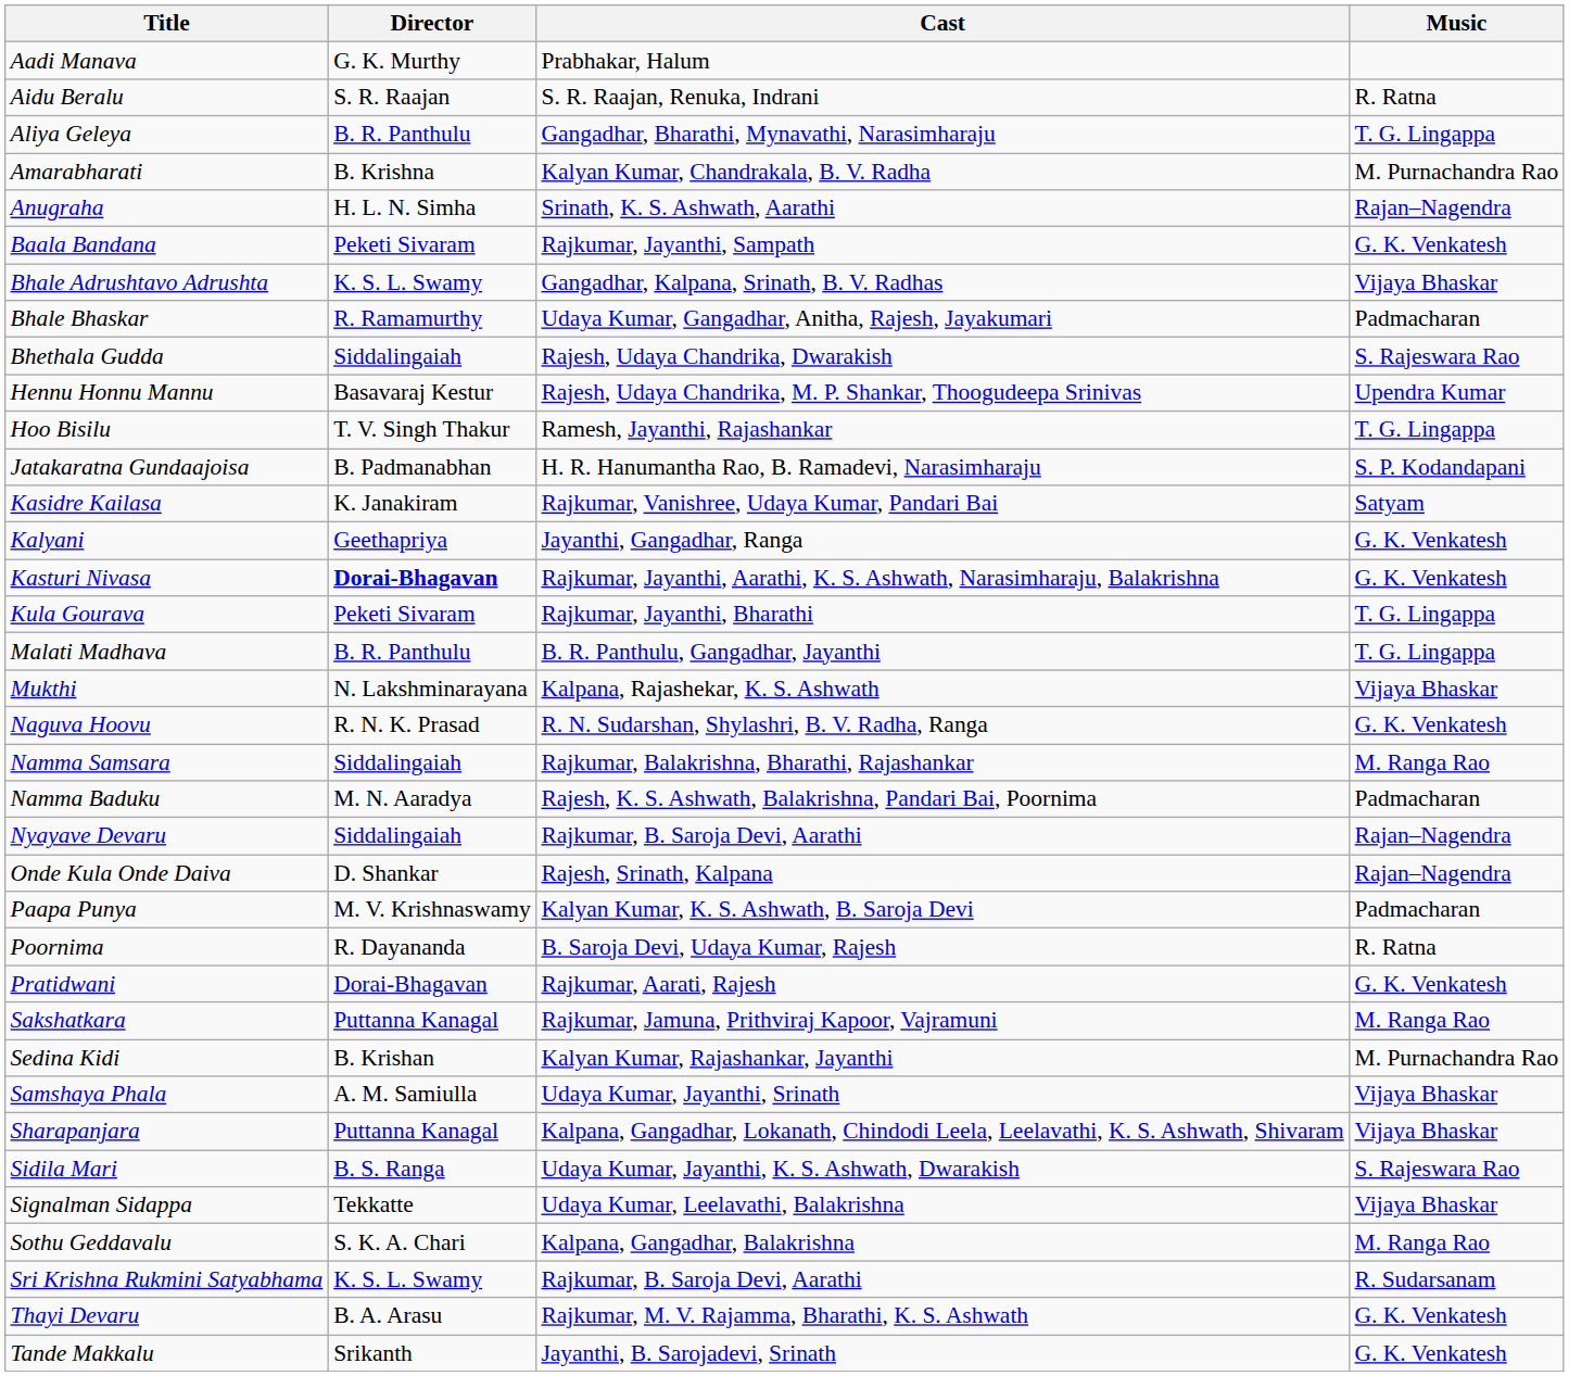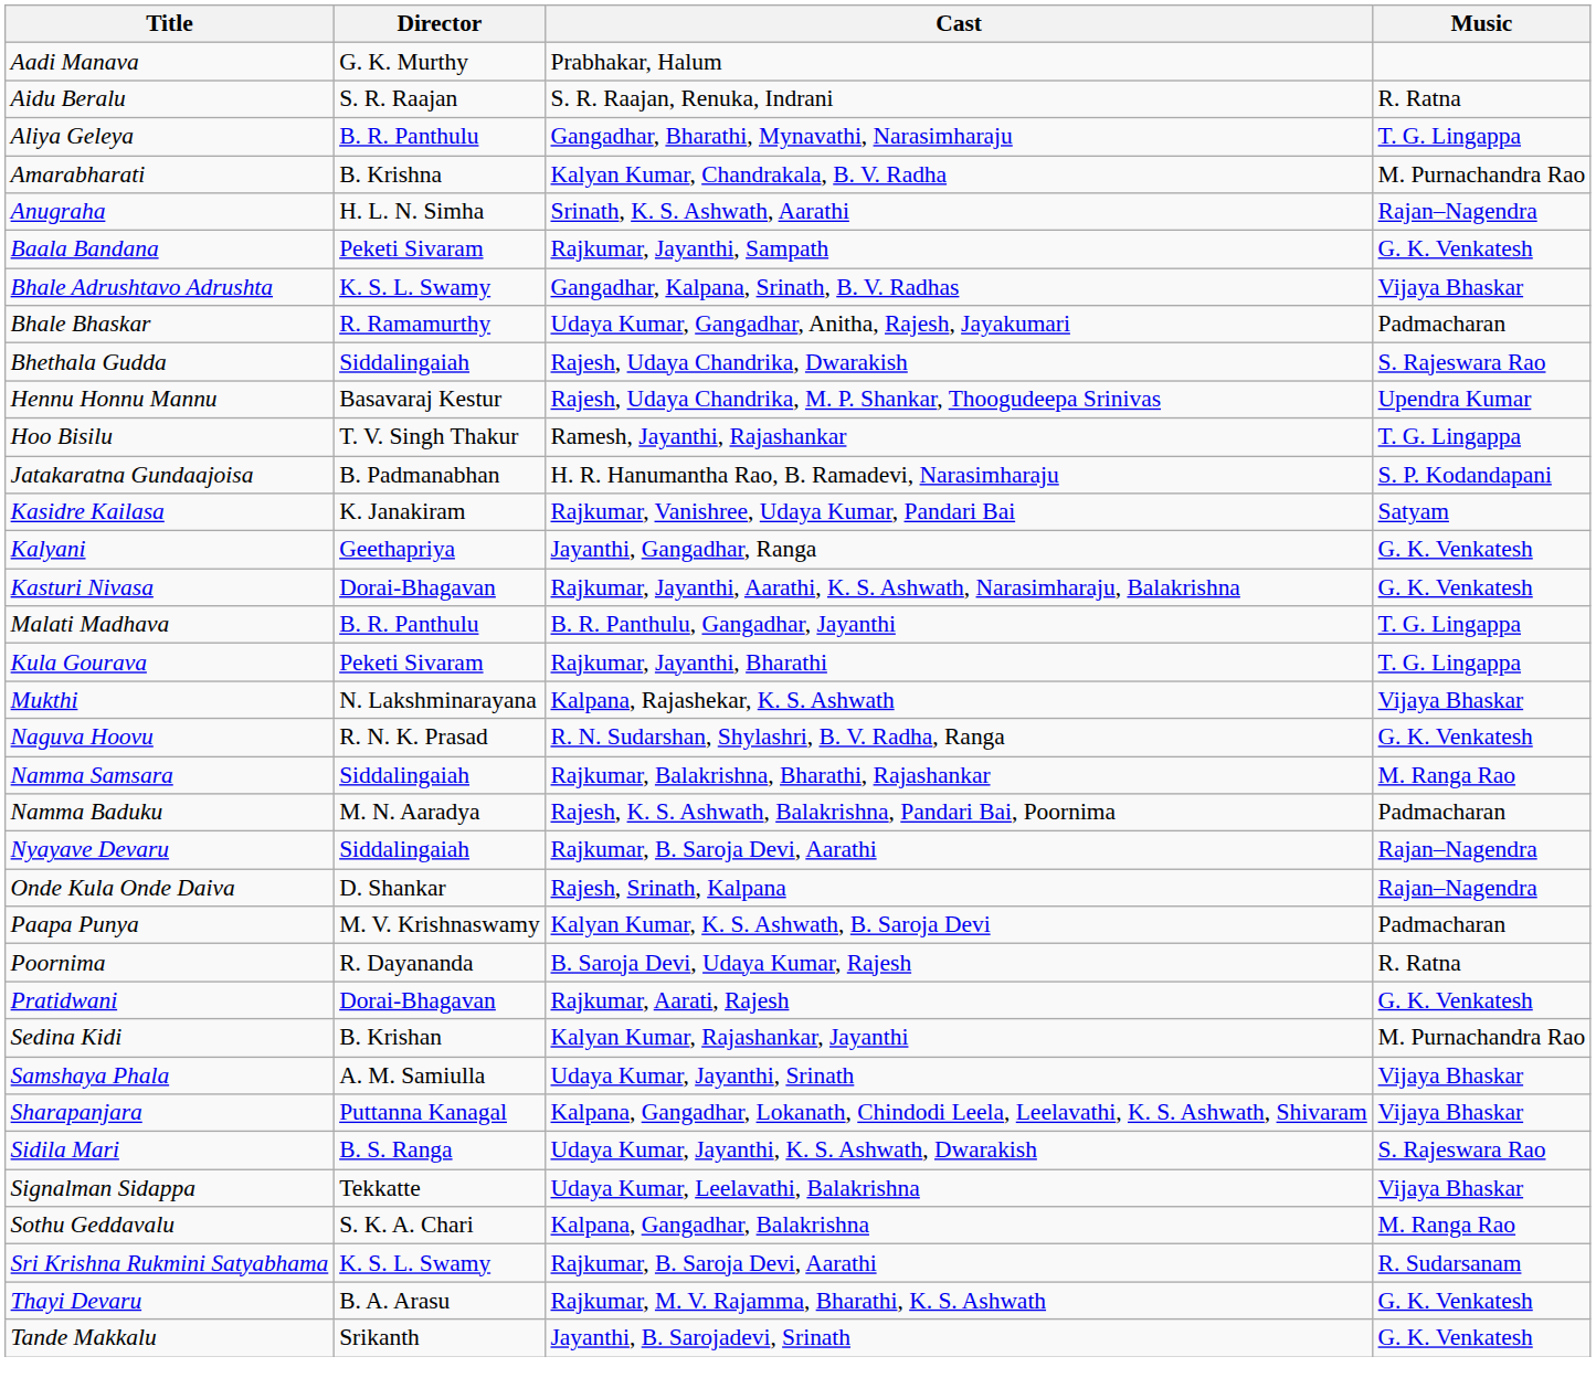Kasturi Nivasa | Director: bold -> normal
rows swapped: Kula Gourava <-> Malati Madhava
- row: Sakshatkara | Puttanna Kanagal | Rajkumar, Jamuna, Prithviraj Kapoor, Vajramuni | M. Ranga Rao
